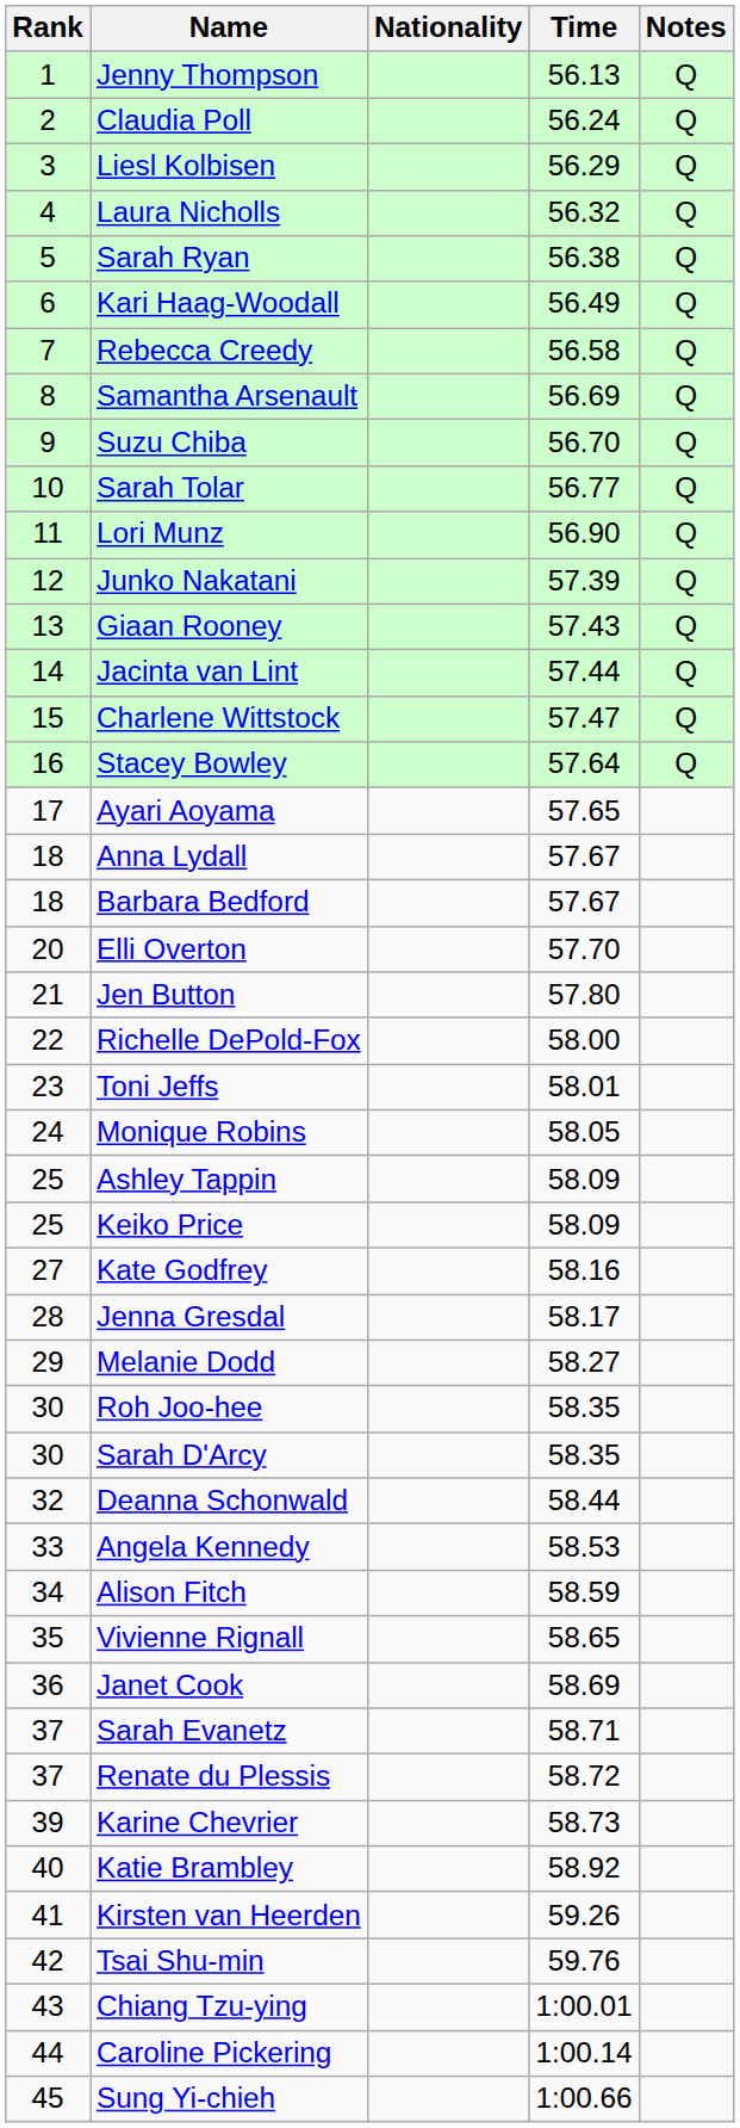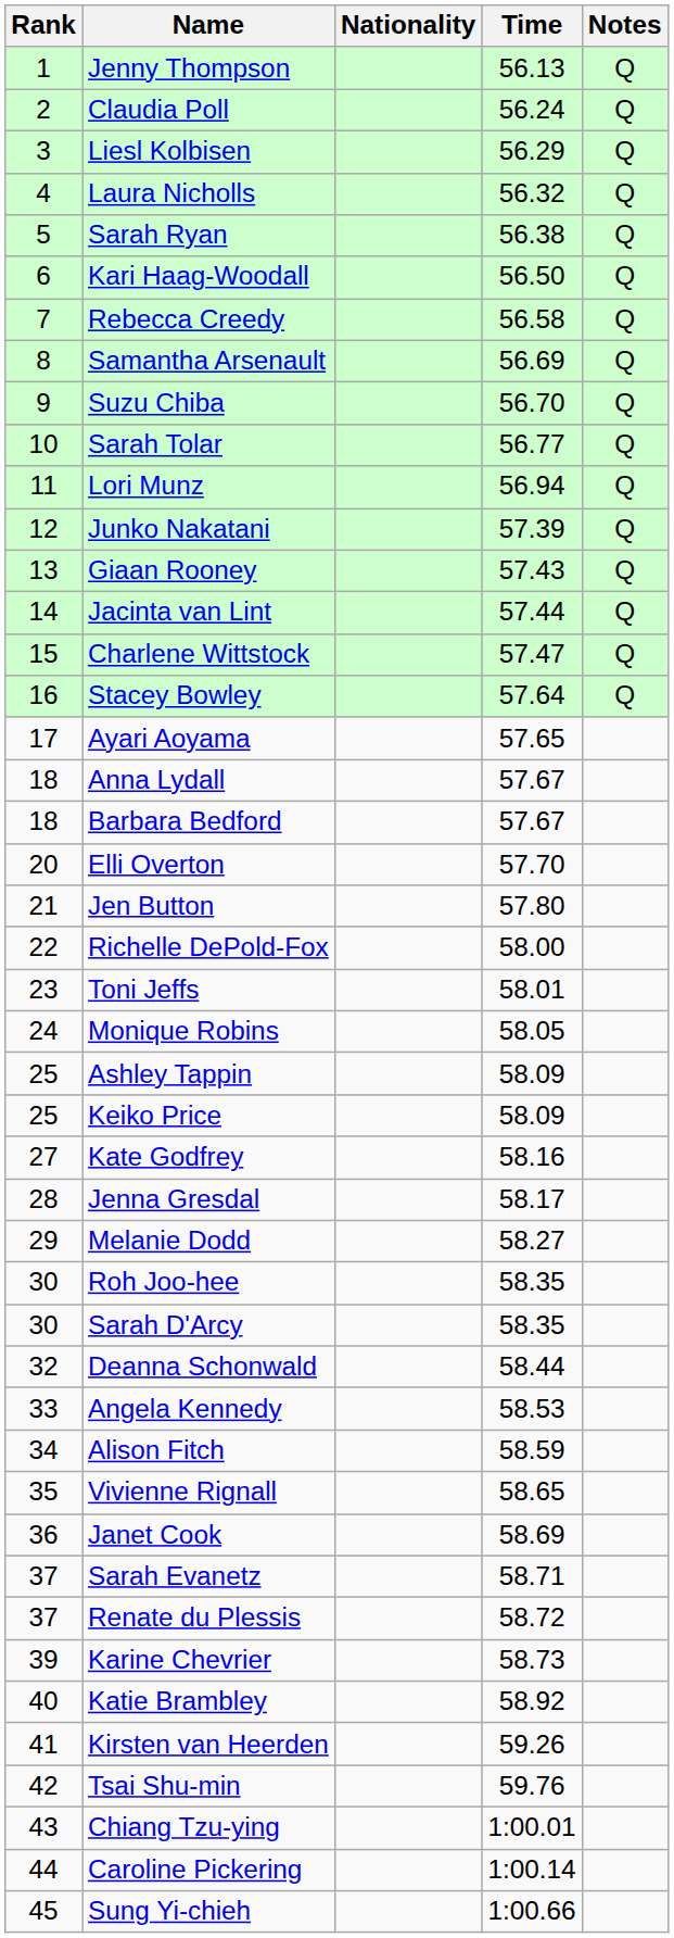Kari Haag-Woodall | Time: 56.49 -> 56.50
Lori Munz | Time: 56.90 -> 56.94
